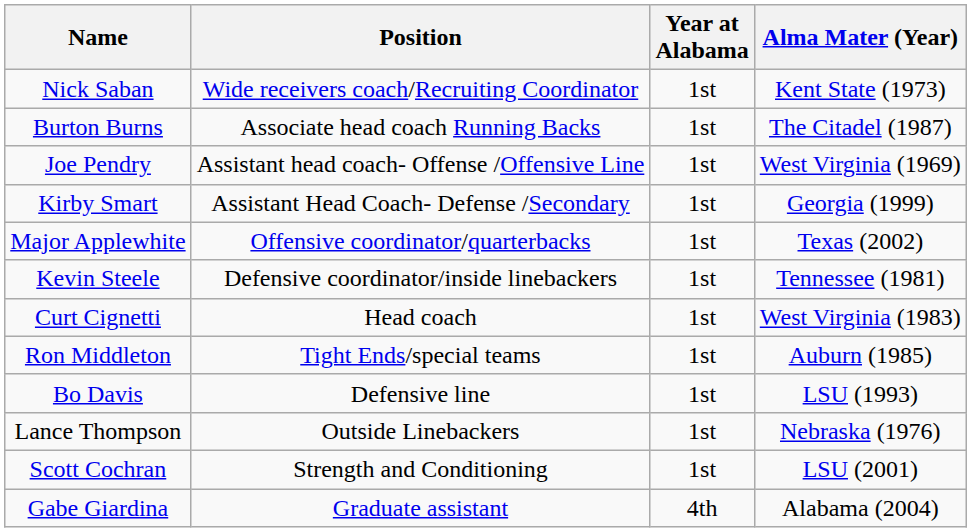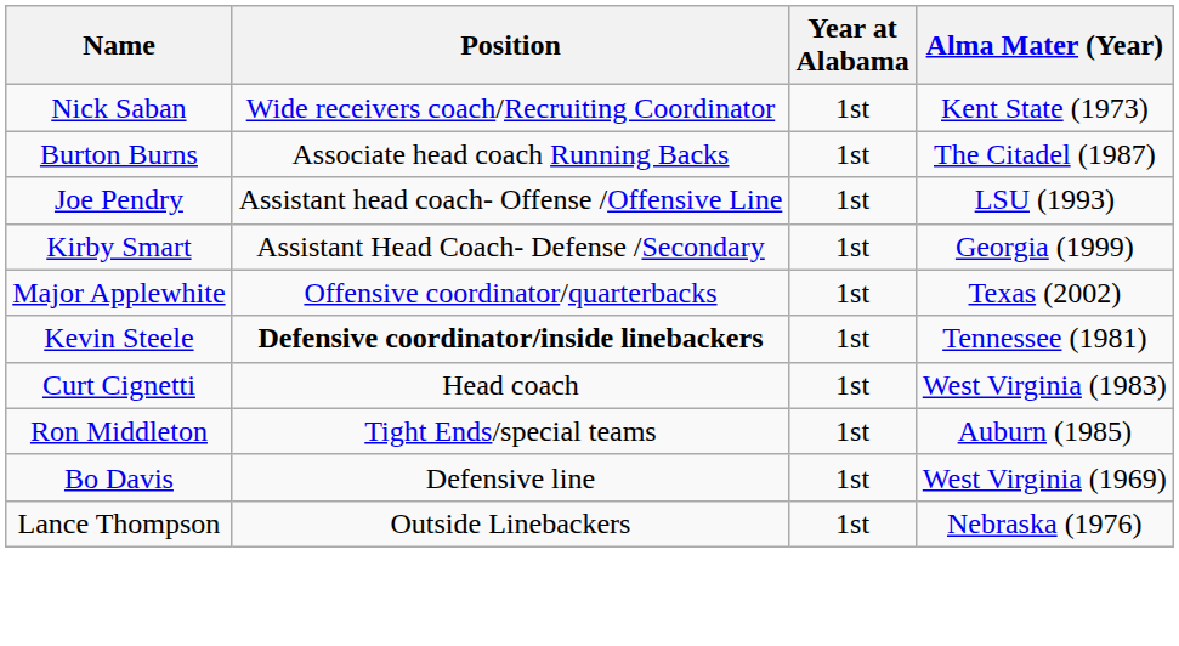Joe Pendry | Alma Mater (Year): West Virginia (1969) -> LSU (1993)
Kevin Steele | Position: normal -> bold
Bo Davis | Alma Mater (Year): LSU (1993) -> West Virginia (1969)
- row: Scott Cochran | Strength and Conditioning | 1st | LSU (2001)
- row: Gabe Giardina | Graduate assistant | 4th | Alabama (2004)
